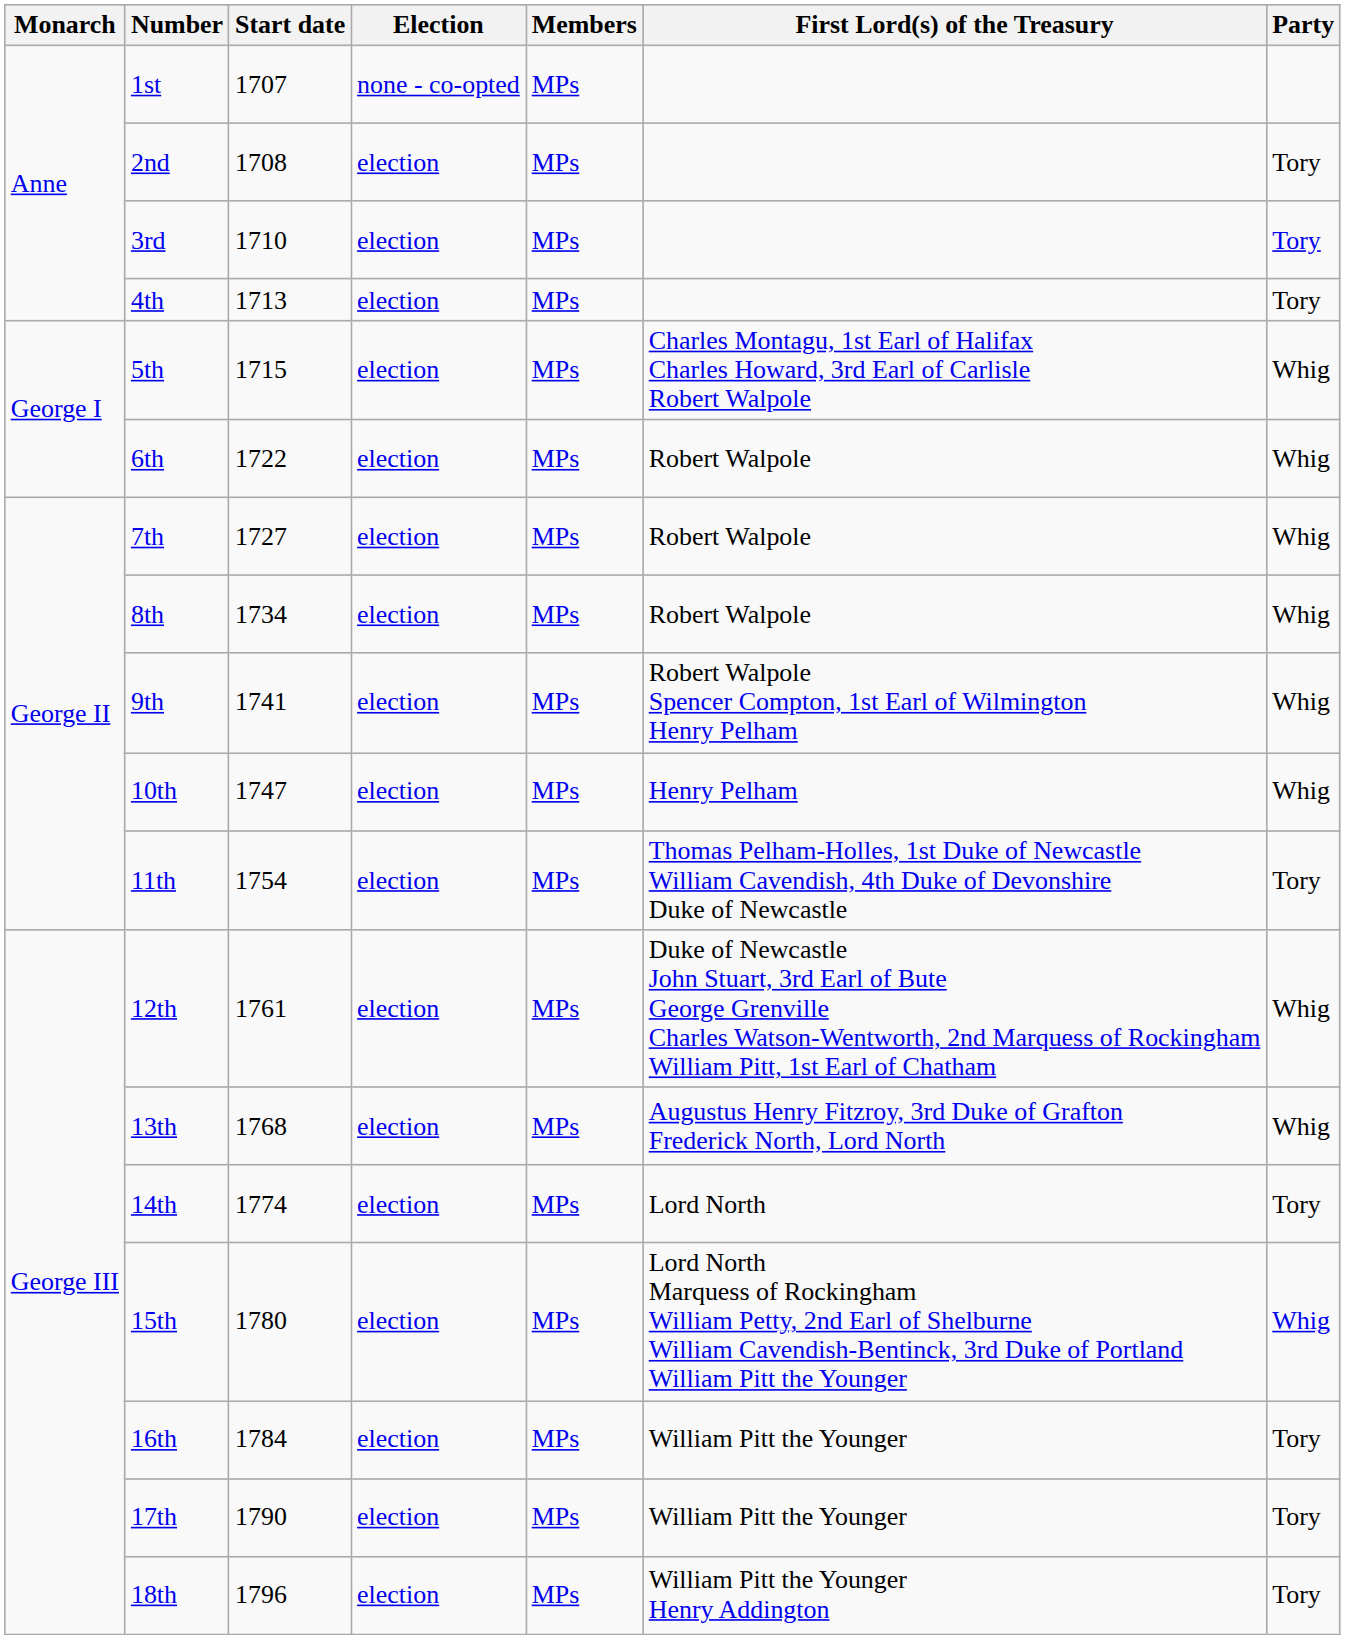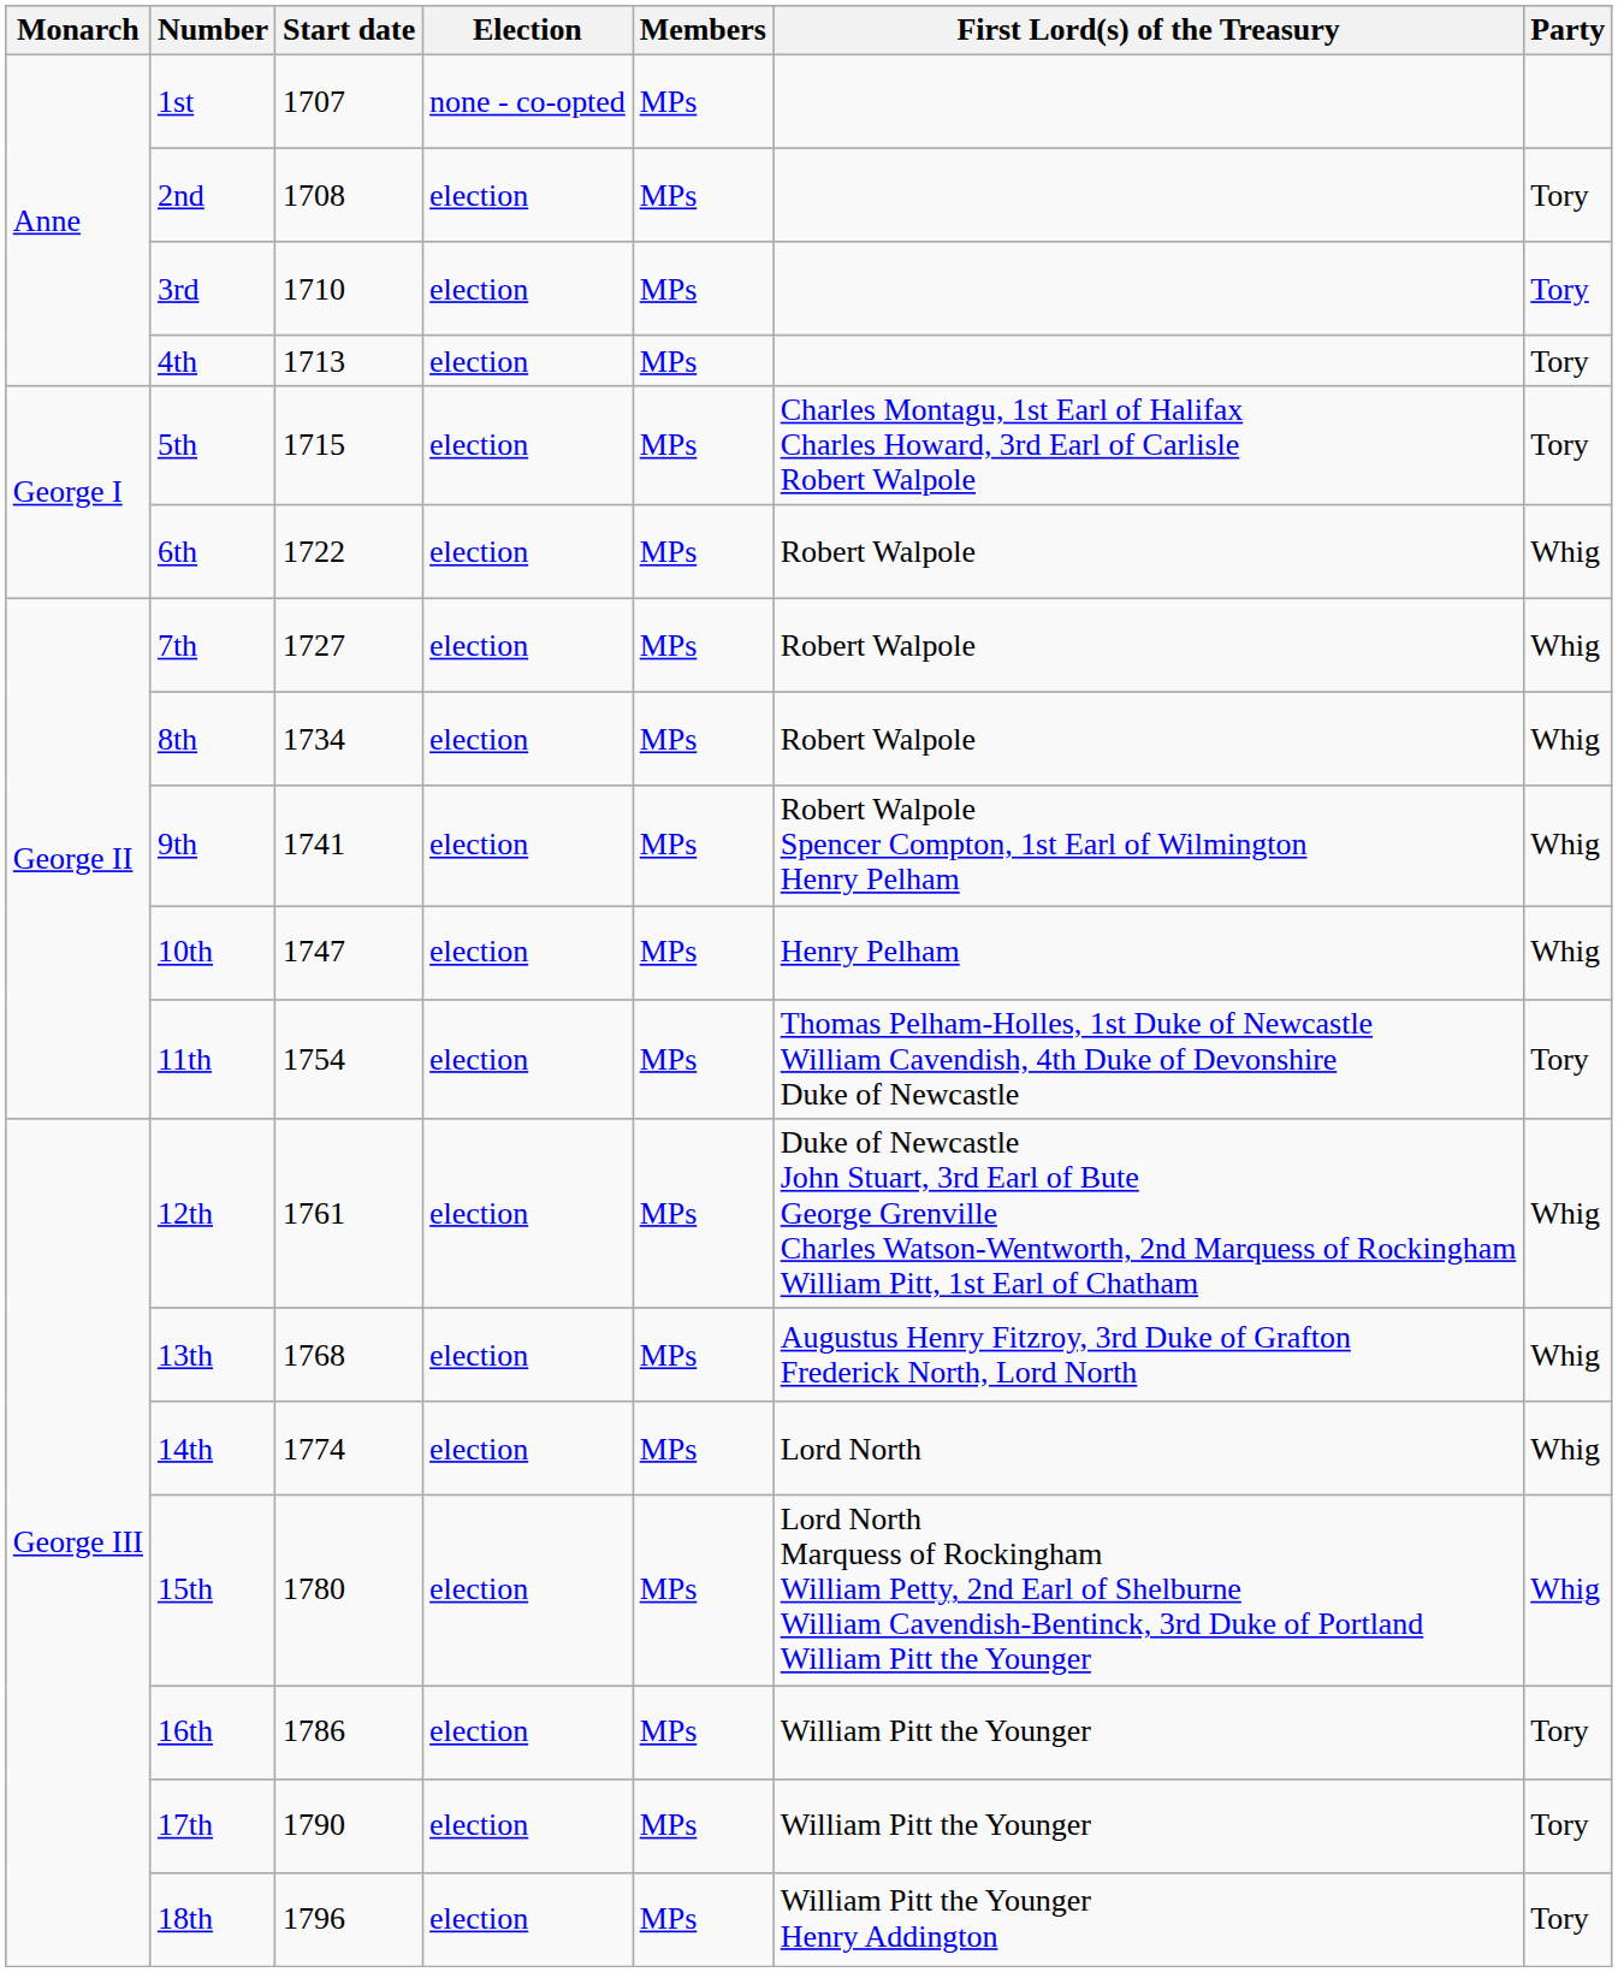5th | Party: Whig -> Tory
14th | Party: Tory -> Whig
16th | Start date: 1784 -> 1786
